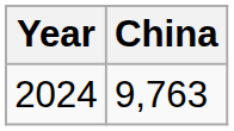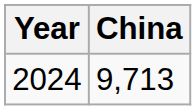2024 | China: 9,763 -> 9,713
